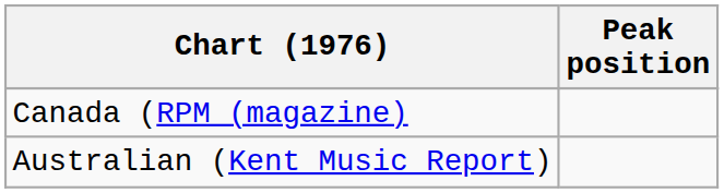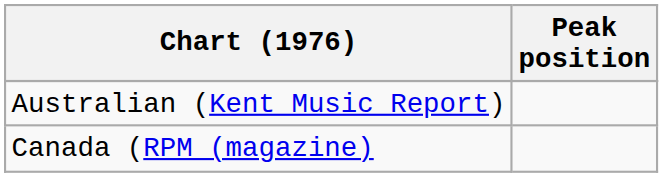rows swapped: Australian (Kent Music Report) <-> Canada (RPM (magazine)
